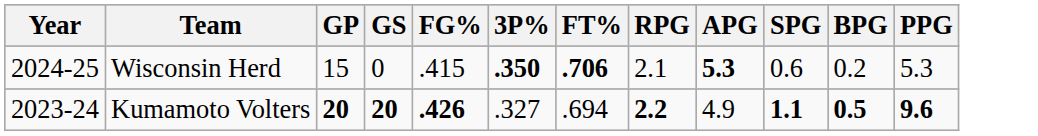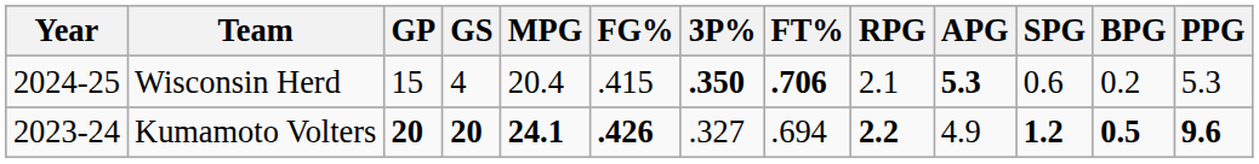+ column: MPG | 20.4 | 24.1
Wisconsin Herd | GS: 0 -> 4
Kumamoto Volters | SPG: 1.1 -> 1.2
